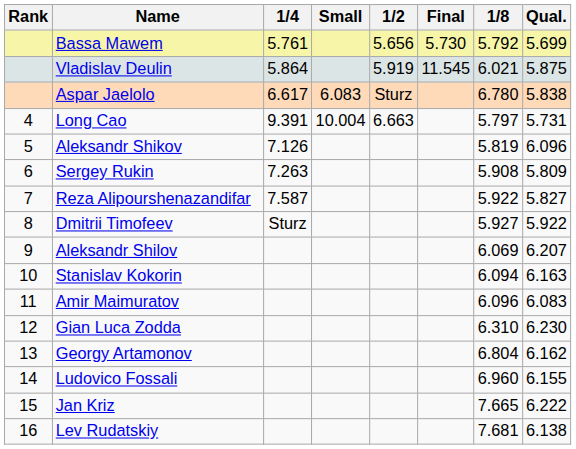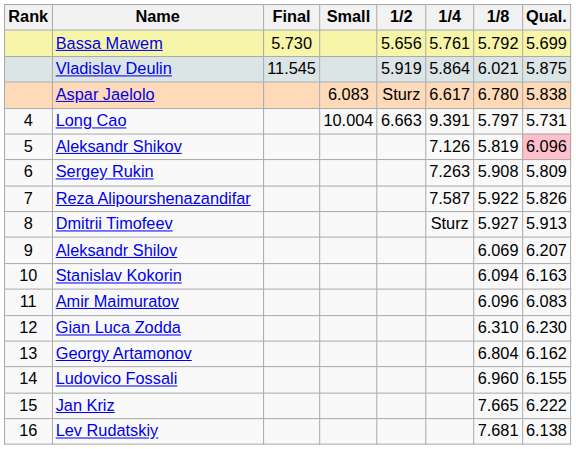columns swapped: Final <-> 1/4
Aleksandr Shikov | Qual.: no background -> pink background
Reza Alipourshenazandifar | Qual.: 5.827 -> 5.826
Dmitrii Timofeev | Qual.: 5.922 -> 5.913
